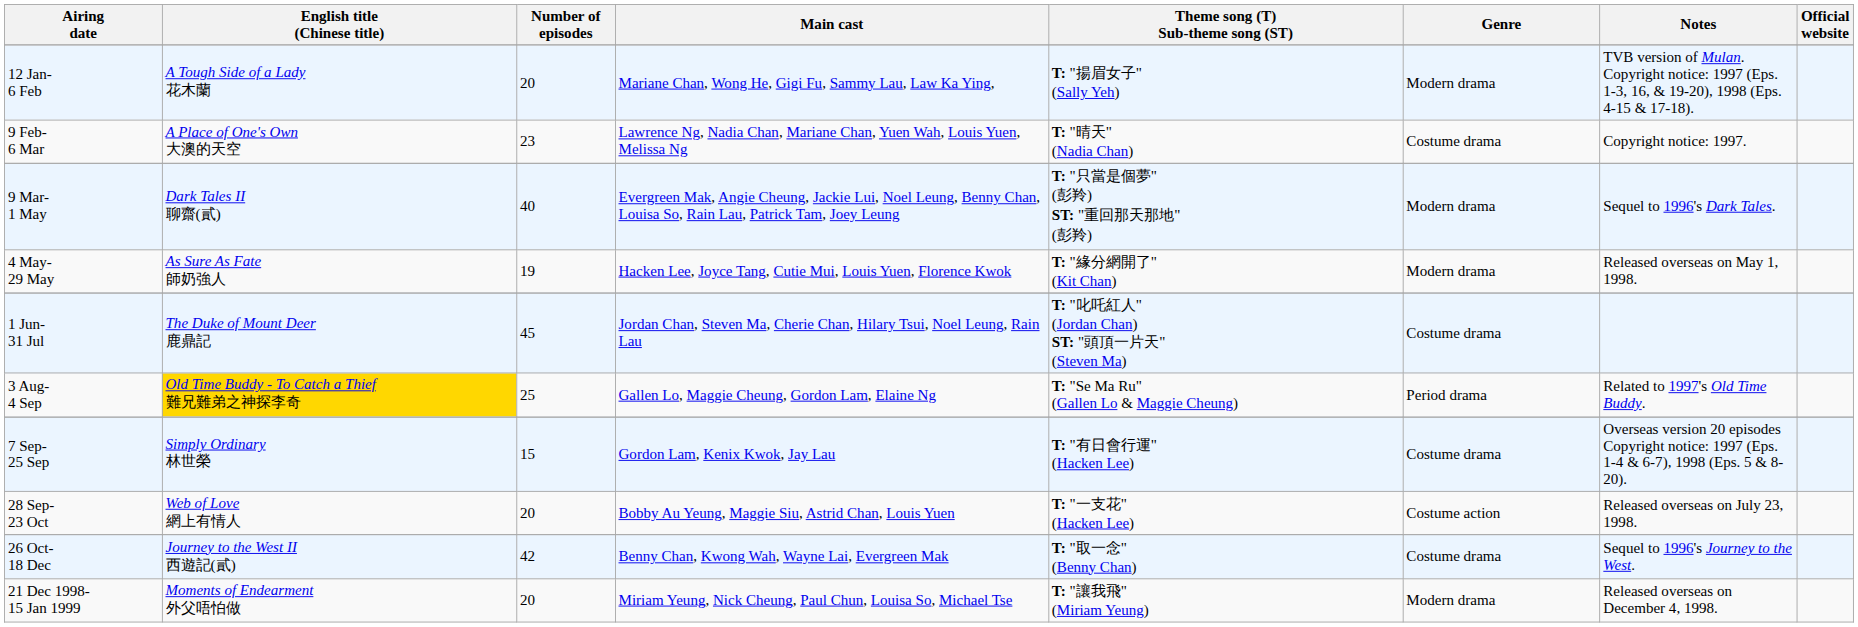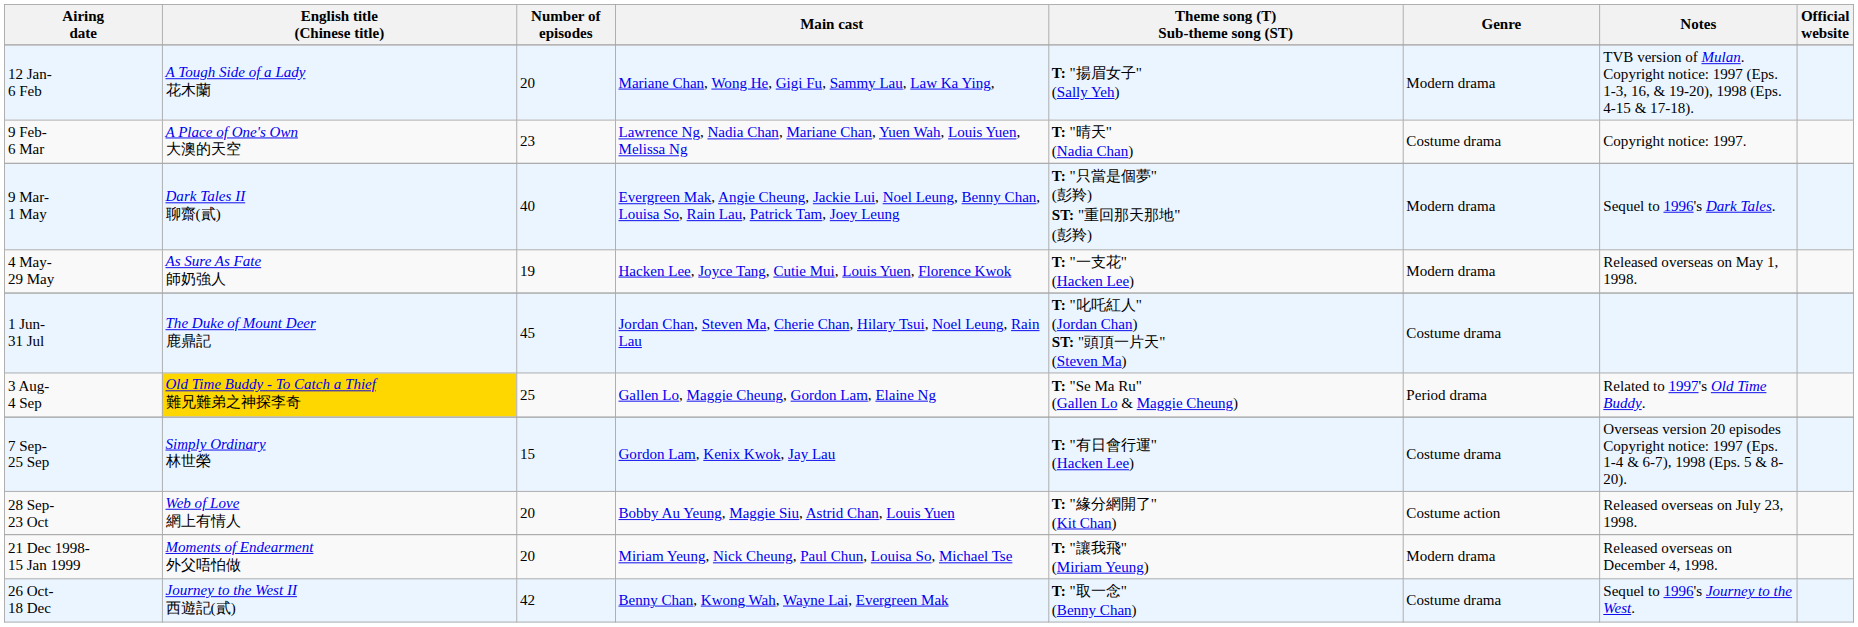4 May- 29 May | Theme song (T) Sub-theme song (ST): T: "緣分網開了" (Kit Chan) -> T: "一支花" (Hacken Lee)
28 Sep- 23 Oct | Theme song (T) Sub-theme song (ST): T: "一支花" (Hacken Lee) -> T: "緣分網開了" (Kit Chan)
rows swapped: 26 Oct- 18 Dec <-> 21 Dec 1998- 15 Jan 1999
